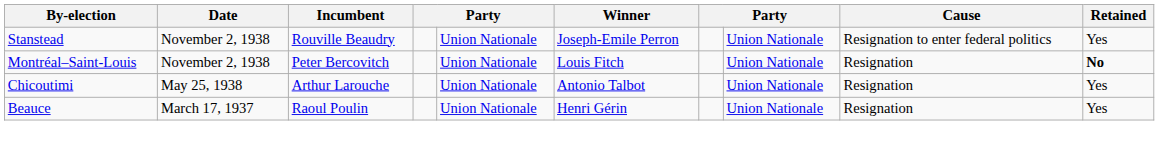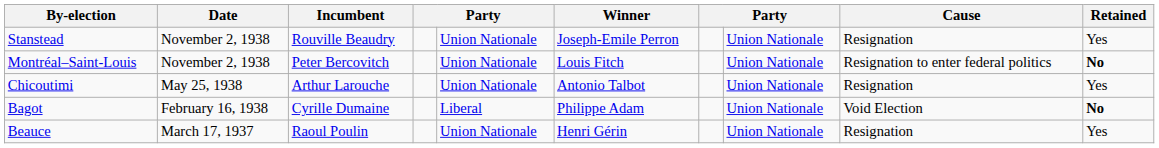Stanstead | Cause: Resignation to enter federal politics -> Resignation
Montréal–Saint-Louis | Cause: Resignation -> Resignation to enter federal politics
+ row: Bagot | February 16, 1938 | Cyrille Dumaine | Liberal | Philippe Adam | Union Nationale | Void Election | No
